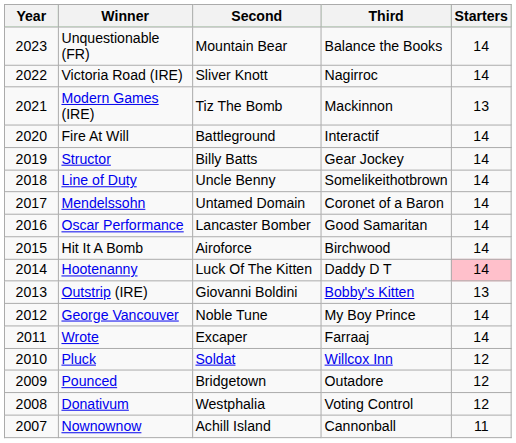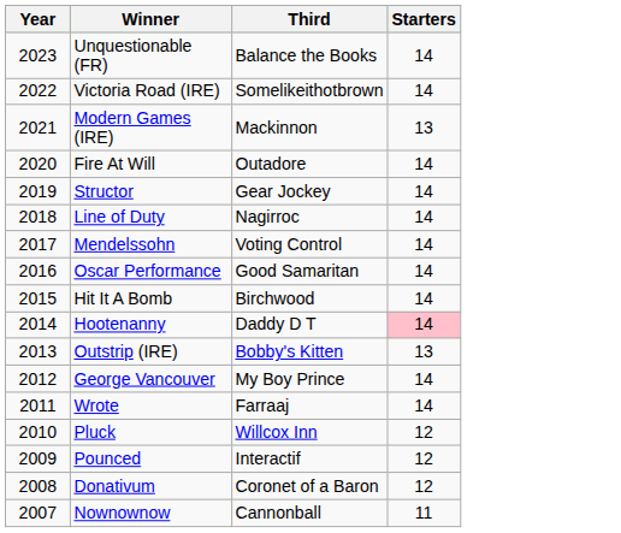- column: Second | Mountain Bear | Sliver Knott | Tiz The Bomb | Battleground | Billy Batts | Uncle Benny | Untamed Domain | Lancaster Bomber | Airoforce | Luck Of The Kitten | Giovanni Boldini | Noble Tune | Excaper | Soldat | Bridgetown | Westphalia | Achill Island
Victoria Road (IRE) | Third: Nagirroc -> Somelikeithotbrown
Fire At Will | Third: Interactif -> Outadore
Line of Duty | Third: Somelikeithotbrown -> Nagirroc
Mendelssohn | Third: Coronet of a Baron -> Voting Control
Pounced | Third: Outadore -> Interactif
Donativum | Third: Voting Control -> Coronet of a Baron
